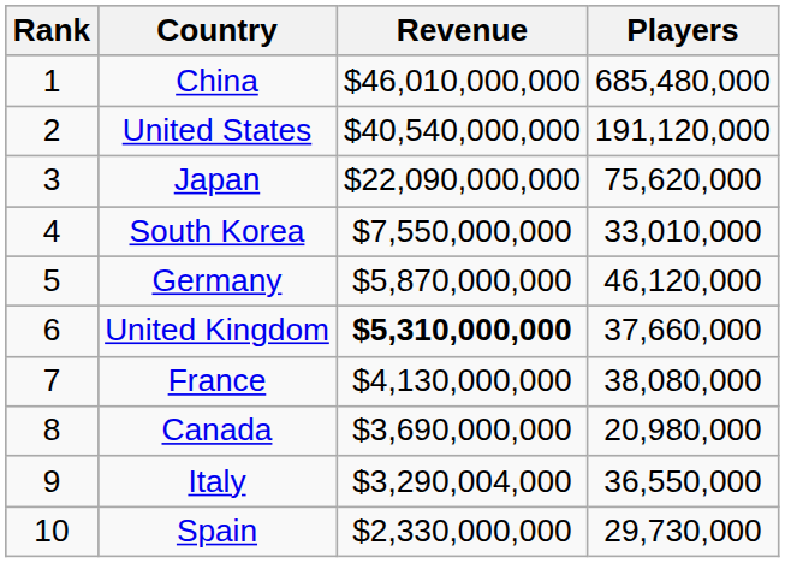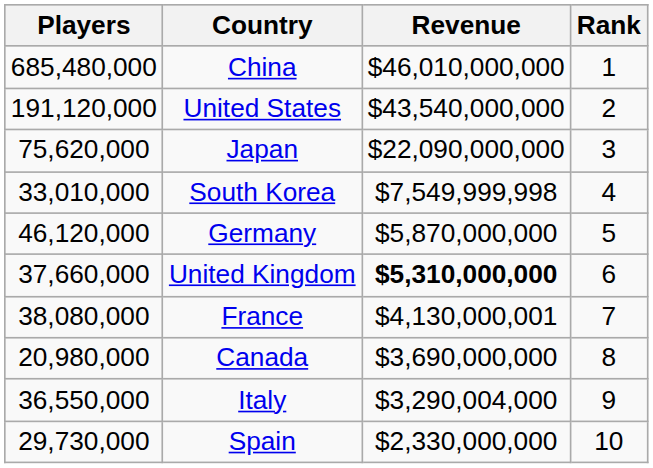columns swapped: Rank <-> Players
United States | Revenue: $40,540,000,000 -> $43,540,000,000
South Korea | Revenue: $7,550,000,000 -> $7,549,999,998
France | Revenue: $4,130,000,000 -> $4,130,000,001
